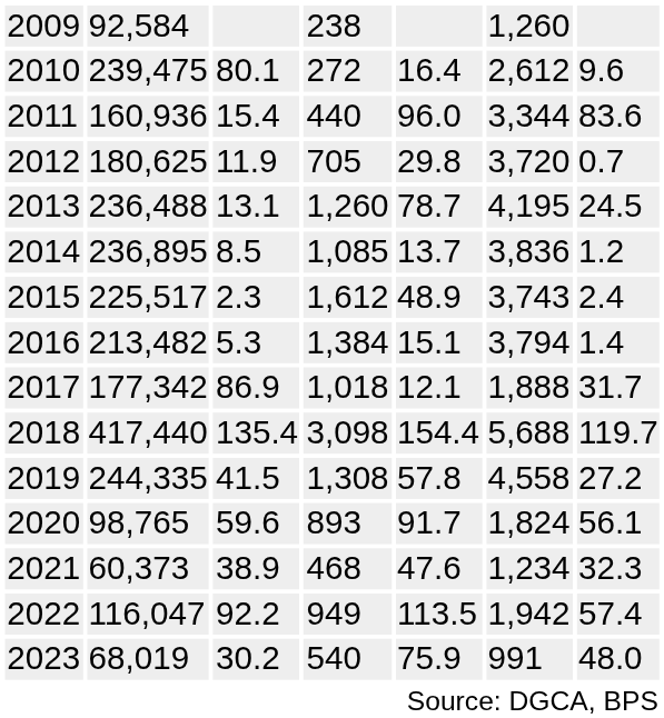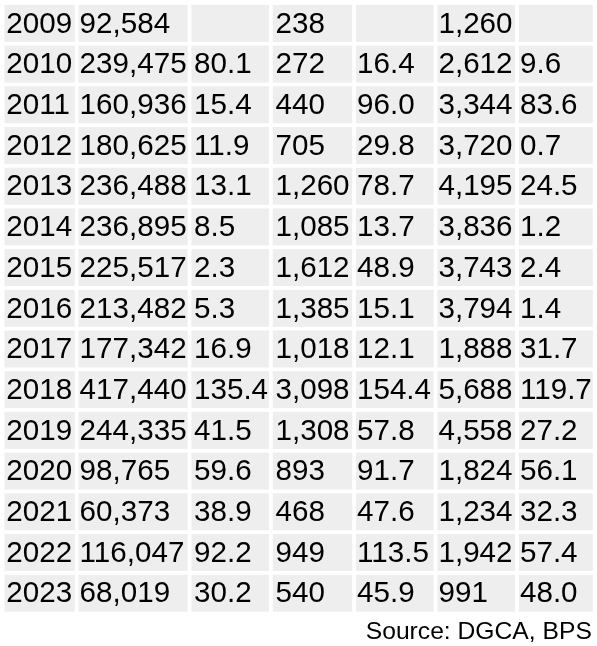2016 | column 4: 1,384 -> 1,385
2017 | column 3: 86.9 -> 16.9
2023 | column 5: 75.9 -> 45.9
